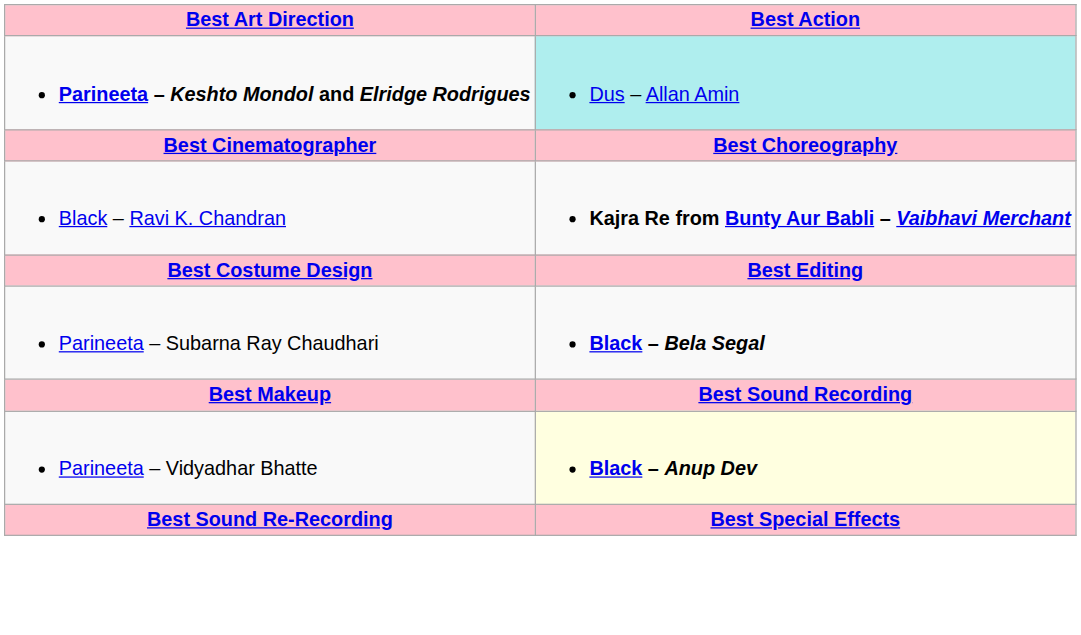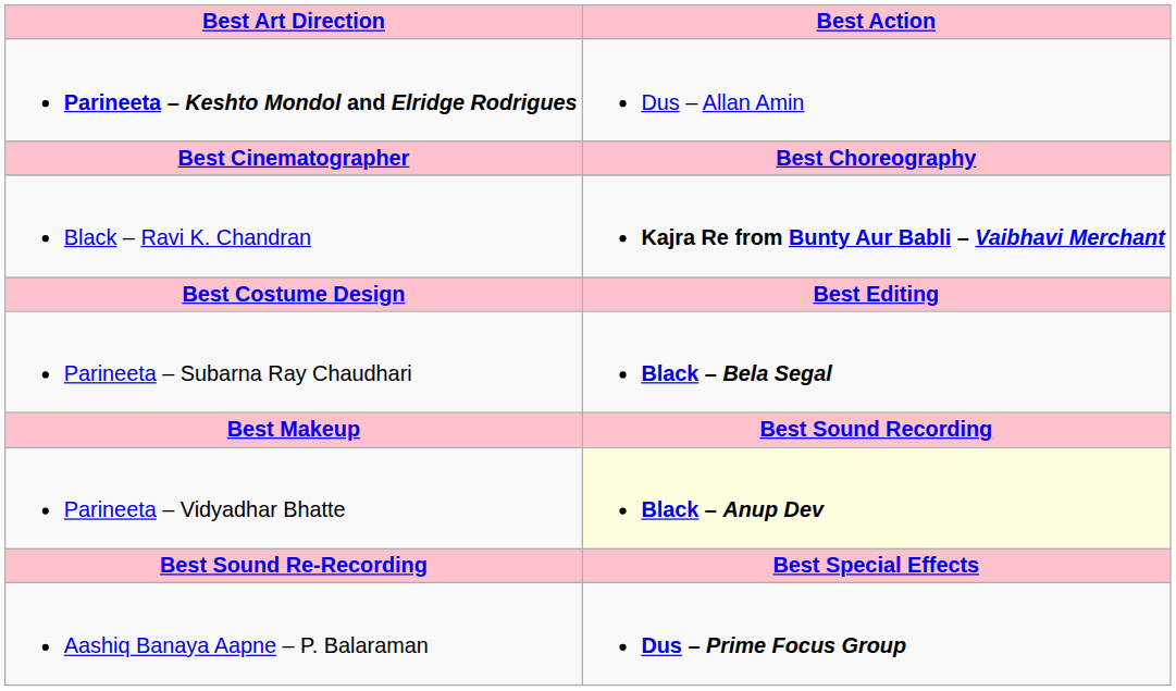Parineeta – Keshto Mondol and Elridge Rodrigues | Best Action: paleturquoise background -> no background
+ row: Aashiq Banaya Aapne – P. Balaraman | Dus – Prime Focus Group
